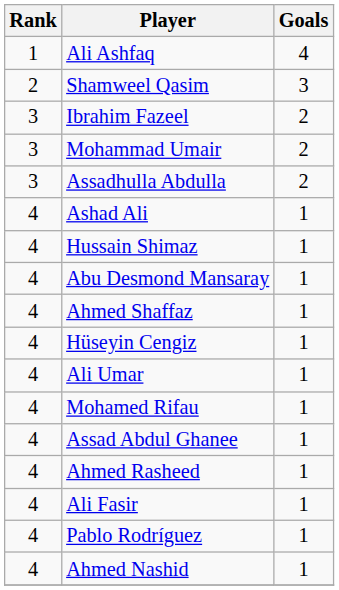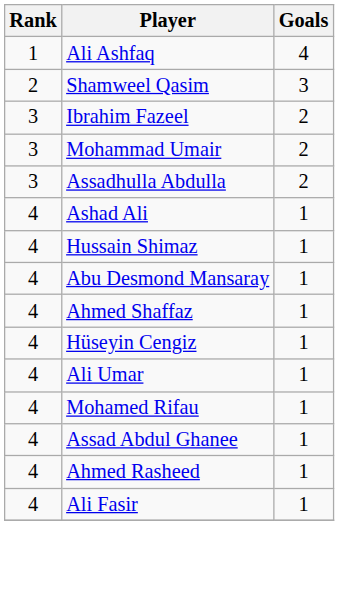- row: 4 | Pablo Rodríguez | 1
- row: 4 | Ahmed Nashid | 1
